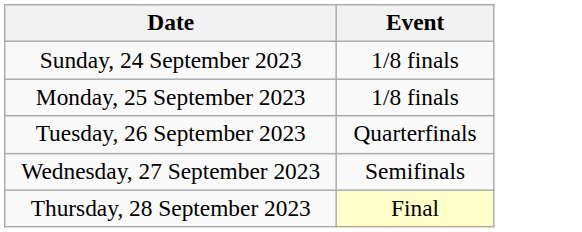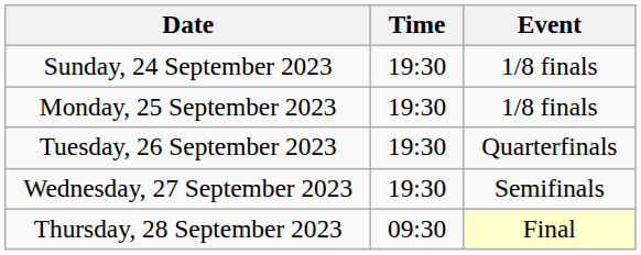+ column: Time | 19:30 | 19:30 | 19:30 | 19:30 | 09:30
